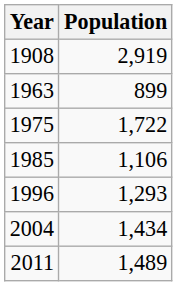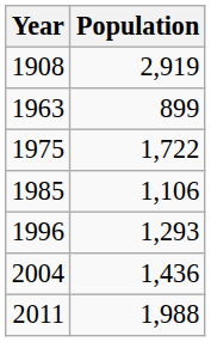2004 | Population: 1,434 -> 1,436
2011 | Population: 1,489 -> 1,988
